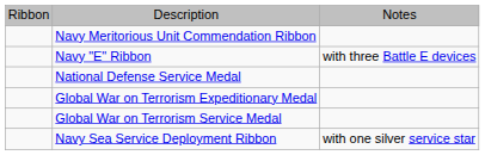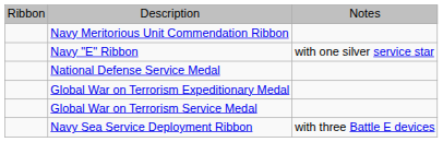Navy "E" Ribbon | column 3: with three Battle E devices -> with one silver service star
Navy Sea Service Deployment Ribbon | column 3: with one silver service star -> with three Battle E devices
